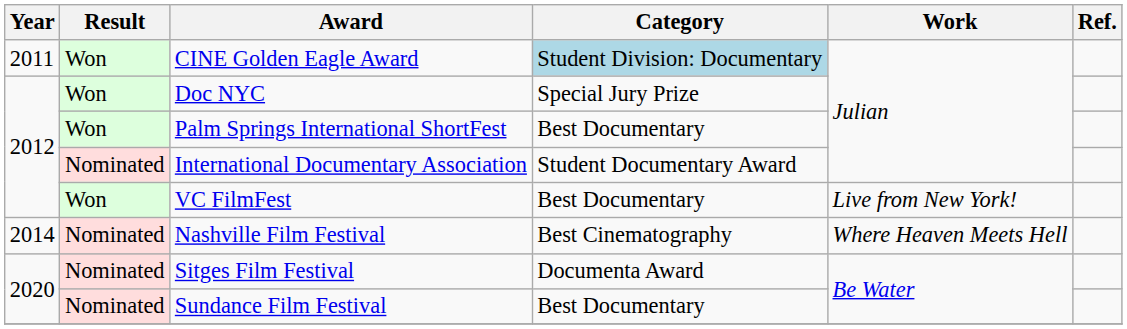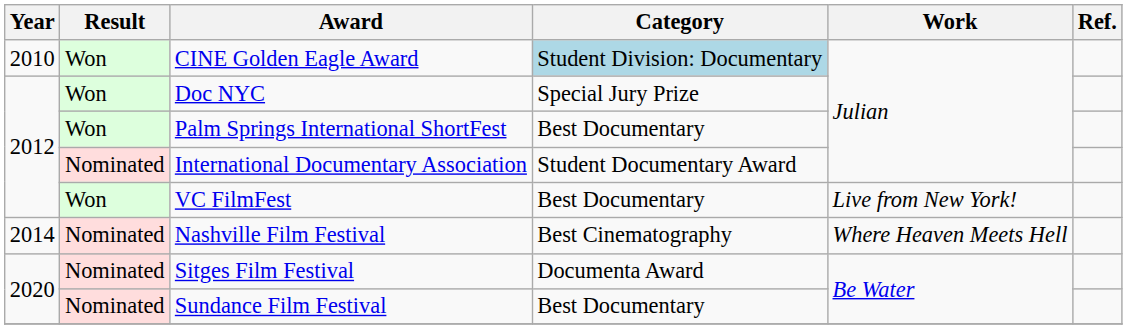CINE Golden Eagle Award | Year: 2011 -> 2010
